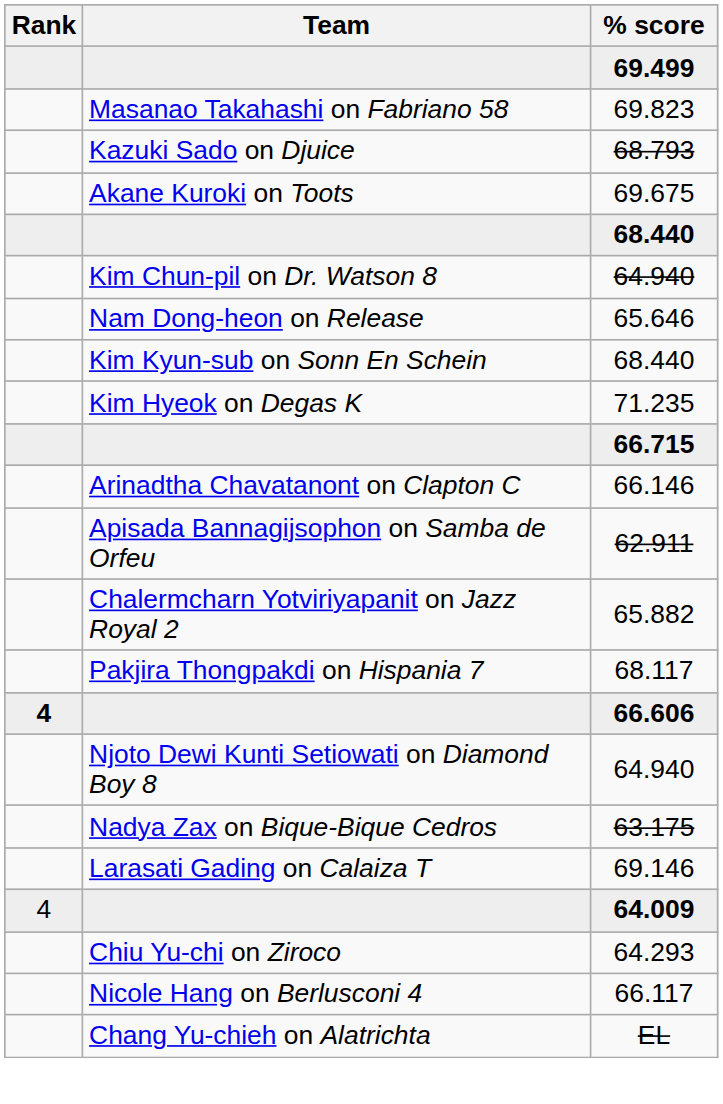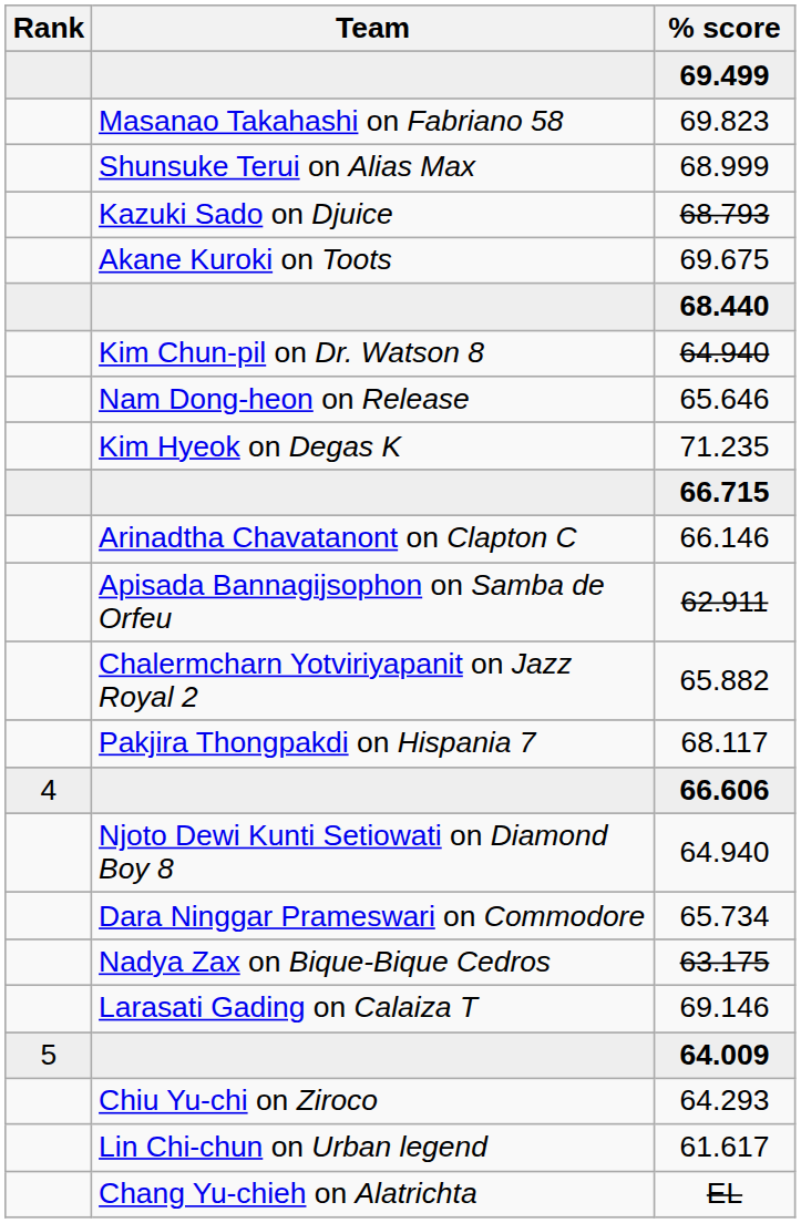+ row: Shunsuke Terui on Alias Max | 68.999
- row: Kim Kyun-sub on Sonn En Schein | 68.440
66.606 | Rank: bold -> normal
+ row: Dara Ninggar Prameswari on Commodore | 65.734
64.009 | Rank: 4 -> 5
+ row: Lin Chi-chun on Urban legend | 61.617
- row: Nicole Hang on Berlusconi 4 | 66.117
